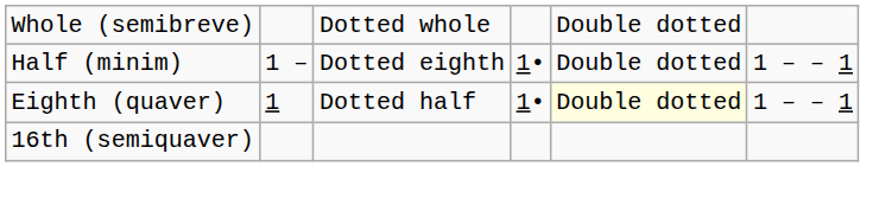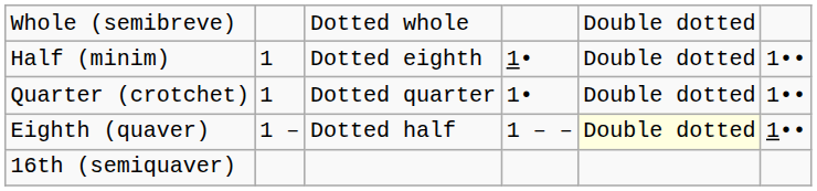Half (minim) | column 2: 1 ‒ -> 1
Half (minim) | column 6: 1 ‒ ‒ 1 -> 1••
+ row: Quarter (crotchet) | 1 | Dotted quarter | 1• | Double dotted | 1••
Eighth (quaver) | column 2: 1 -> 1 ‒
Eighth (quaver) | column 4: 1• -> 1 ‒ ‒
Eighth (quaver) | column 6: 1 ‒ ‒ 1 -> 1••
